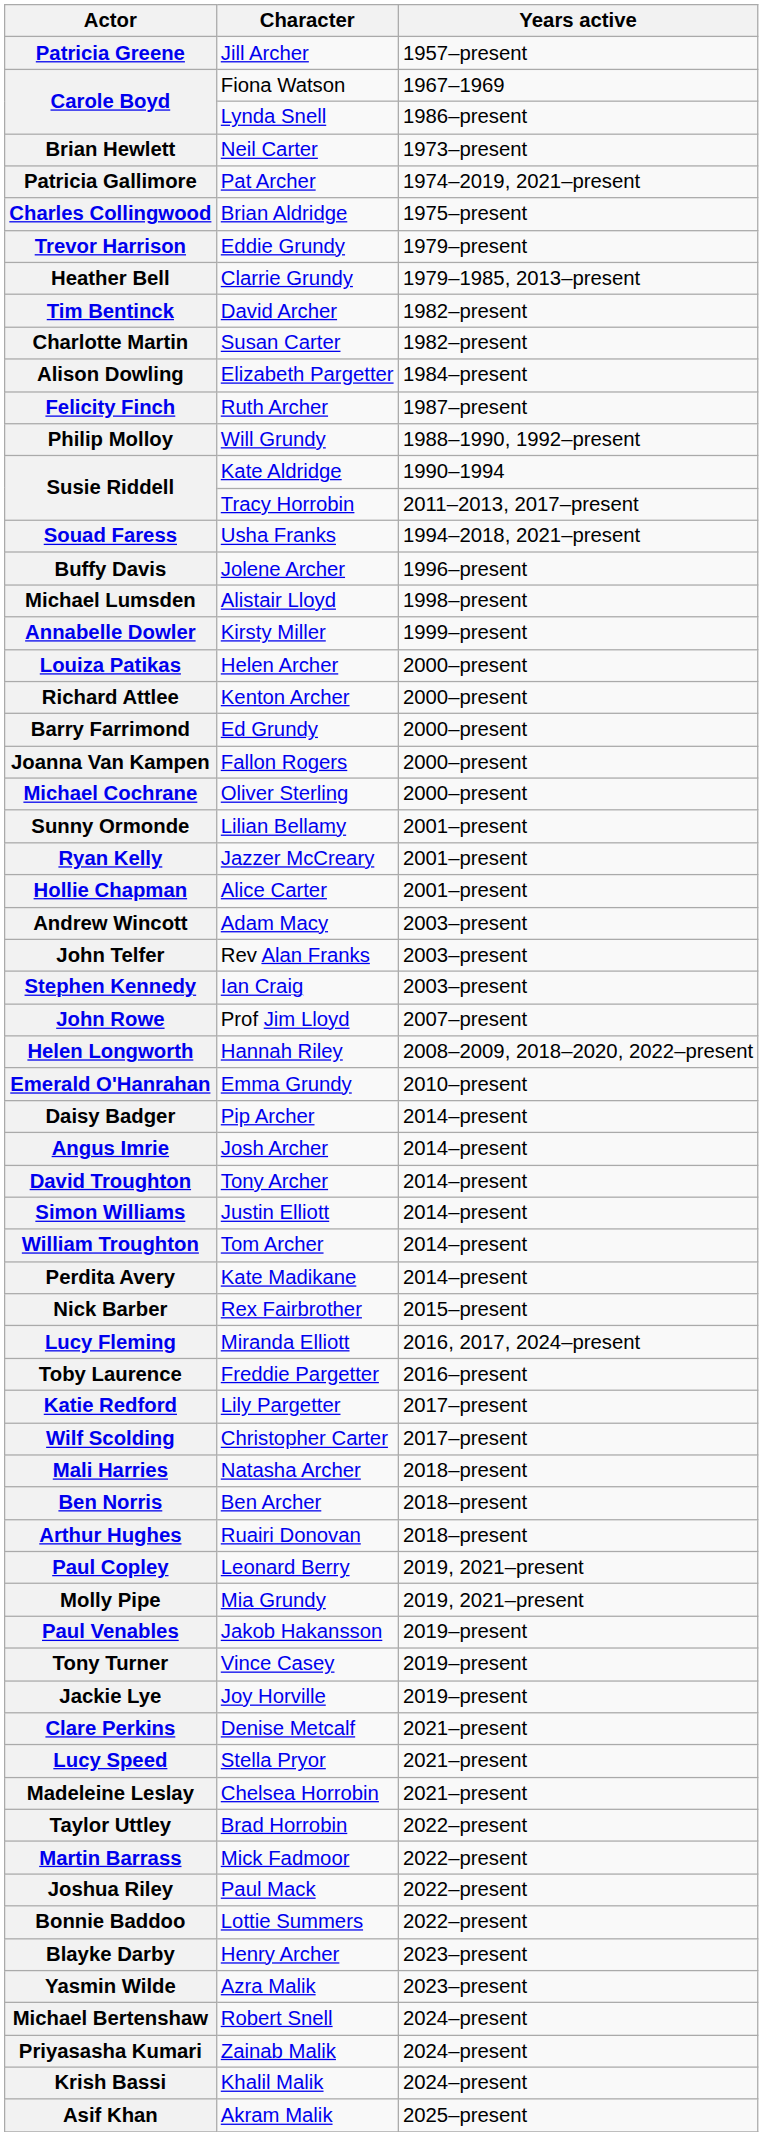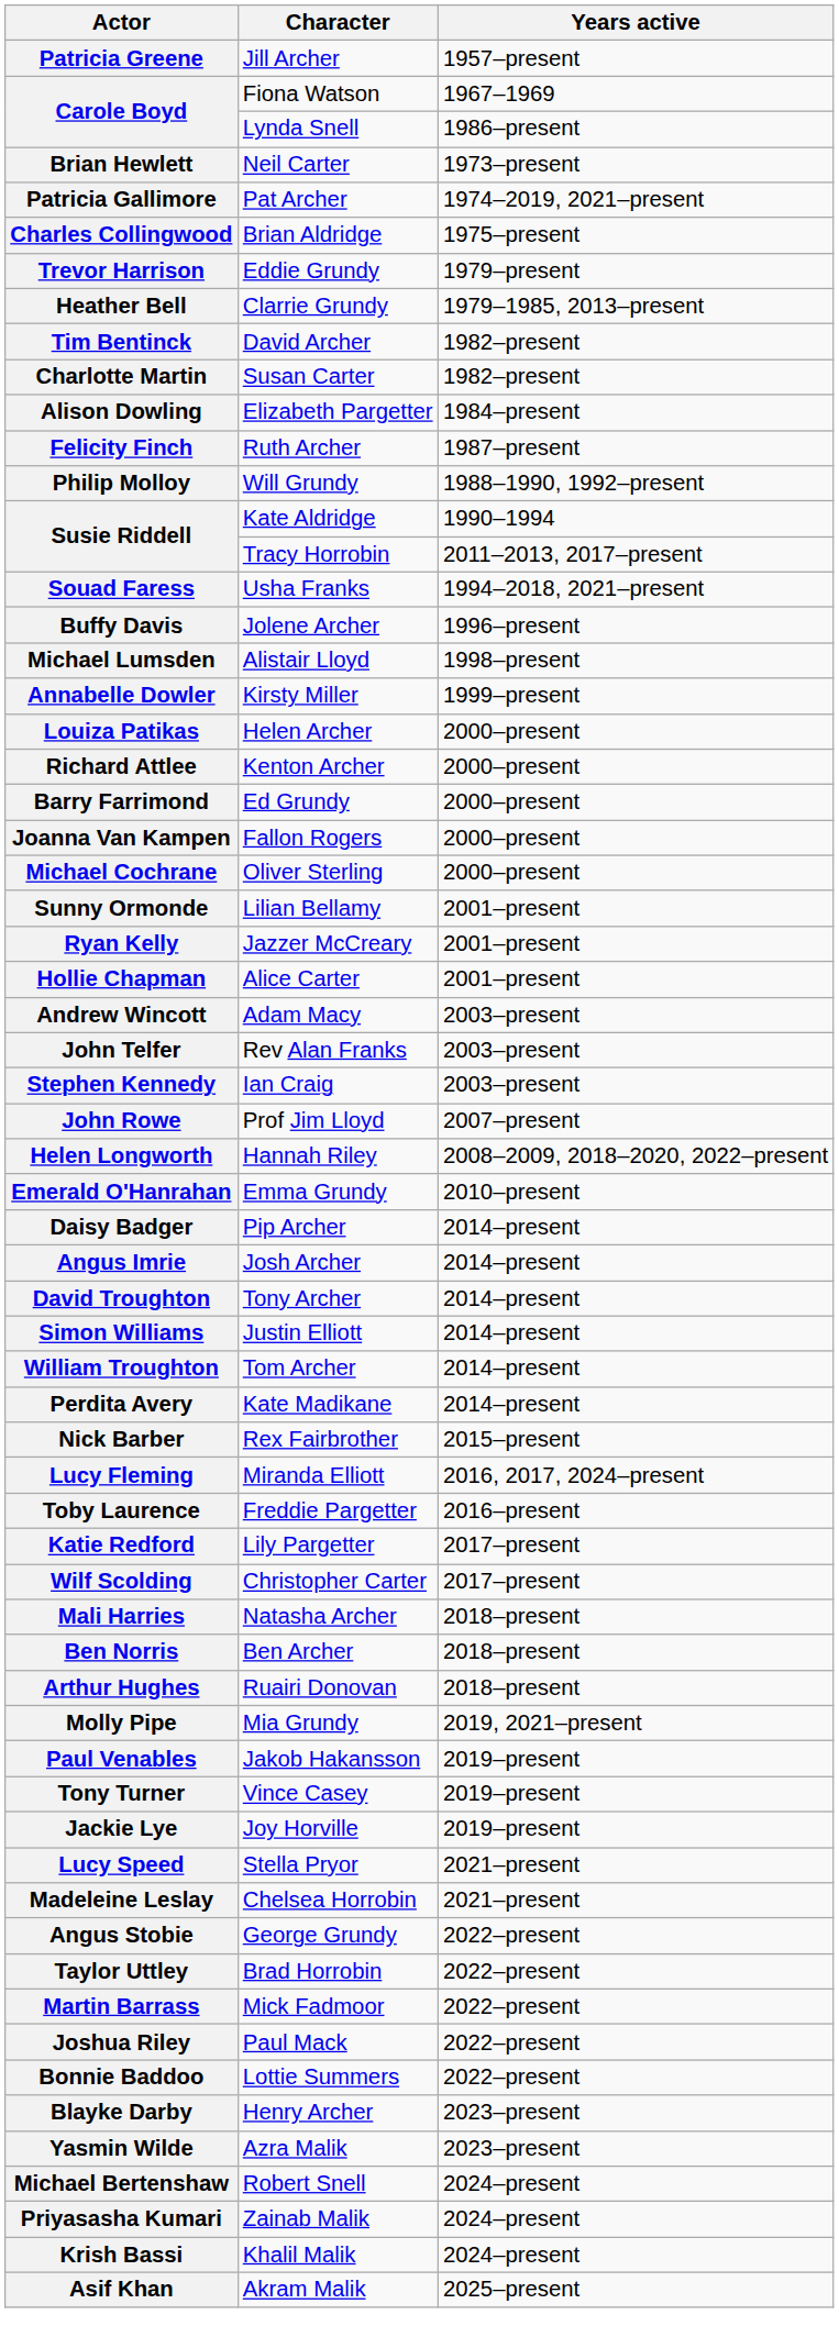- row: Paul Copley | Leonard Berry | 2019, 2021–present
- row: Clare Perkins | Denise Metcalf | 2021–present
+ row: Angus Stobie | George Grundy | 2022–present
